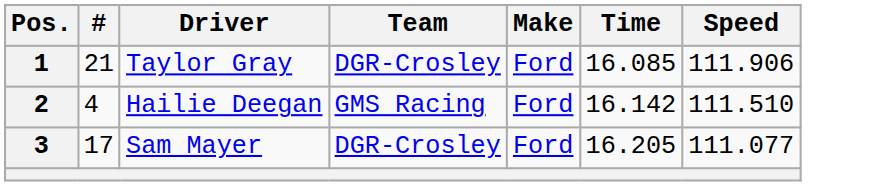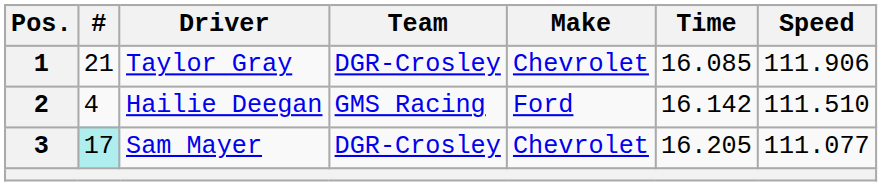1 | Make: Ford -> Chevrolet
3 | #: no background -> paleturquoise background
3 | Make: Ford -> Chevrolet
